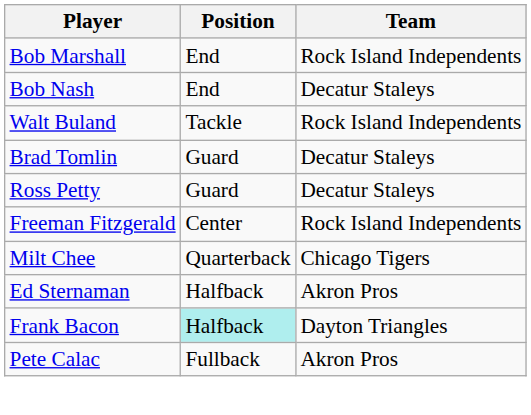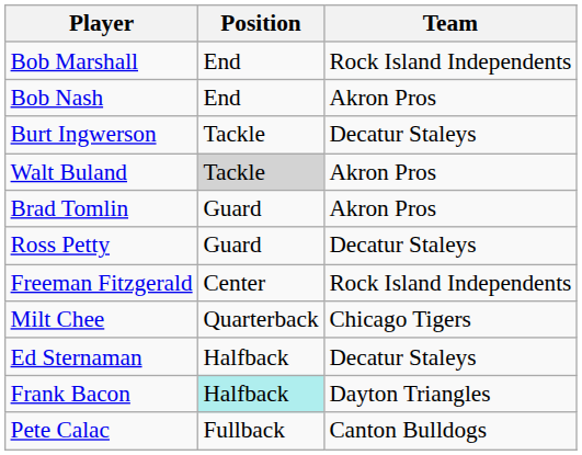Bob Nash | Team: Decatur Staleys -> Akron Pros
+ row: Burt Ingwerson | Tackle | Decatur Staleys
Walt Buland | Position: no background -> lightgrey background
Walt Buland | Team: Rock Island Independents -> Akron Pros
Brad Tomlin | Team: Decatur Staleys -> Akron Pros
Ed Sternaman | Team: Akron Pros -> Decatur Staleys
Pete Calac | Team: Akron Pros -> Canton Bulldogs
